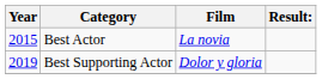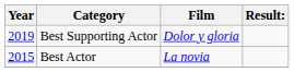rows swapped: Best Supporting Actor <-> Best Actor
